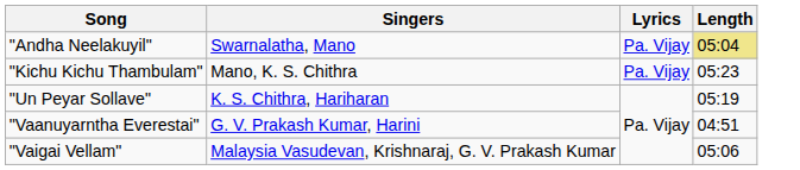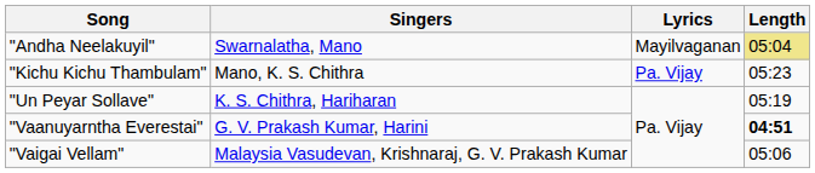"Andha Neelakuyil" | Lyrics: Pa. Vijay -> Mayilvaganan
"Vaanuyarntha Everestai" | Length: normal -> bold
